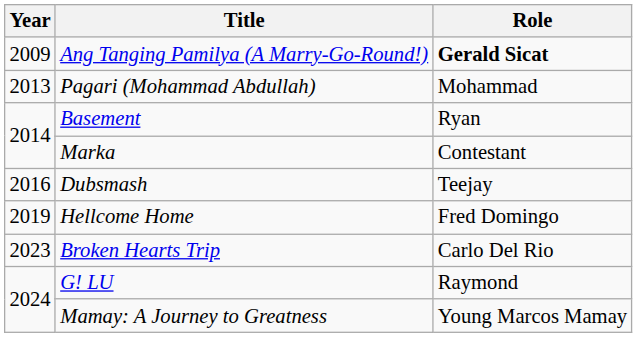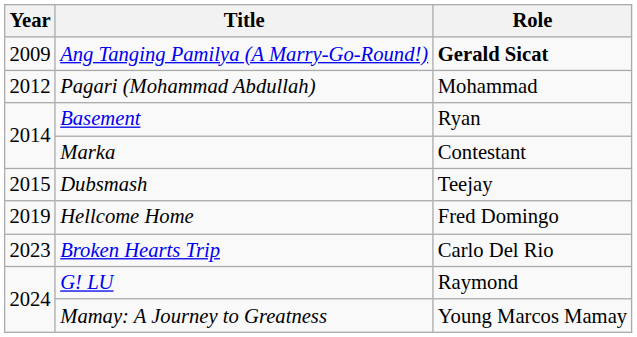Pagari (Mohammad Abdullah) | Year: 2013 -> 2012
Dubsmash | Year: 2016 -> 2015
